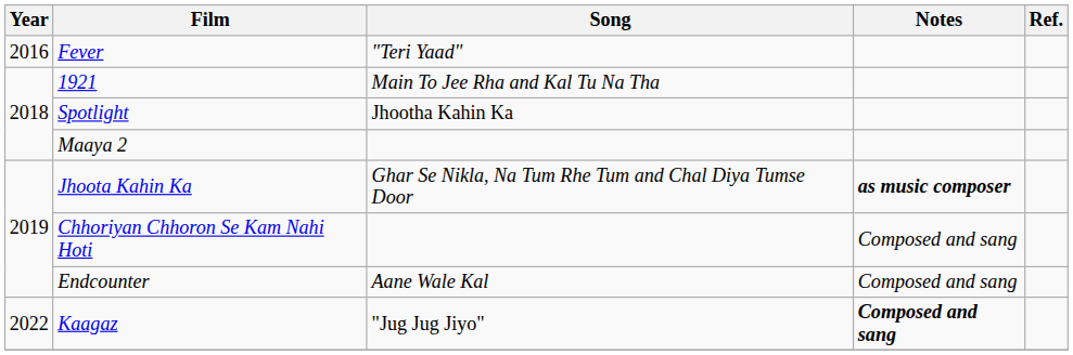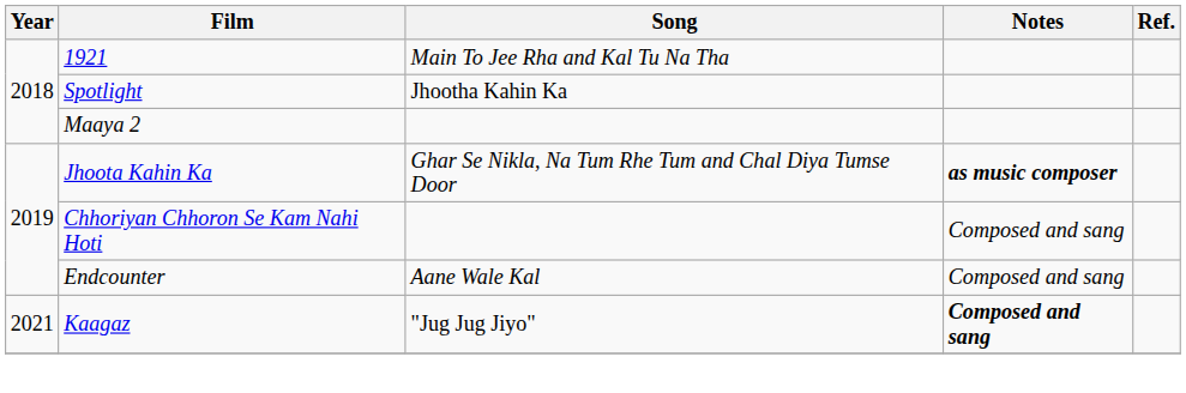- row: 2016 | Fever | "Teri Yaad"
Kaagaz | Year: 2022 -> 2021
